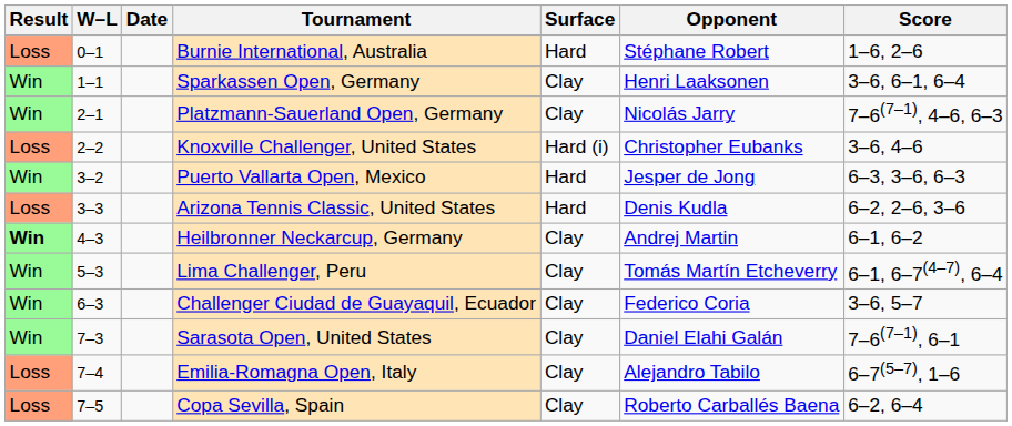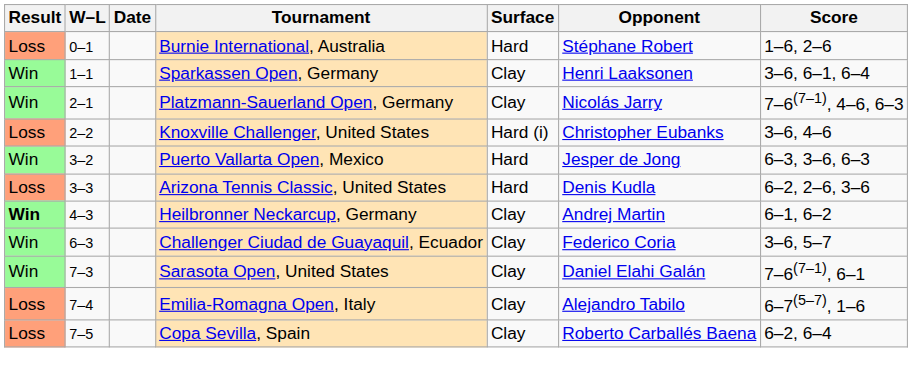- row: Win | 5–3 | Lima Challenger, Peru | Clay | Tomás Martín Etcheverry | 6–1, 6–7(4–7), 6–4
